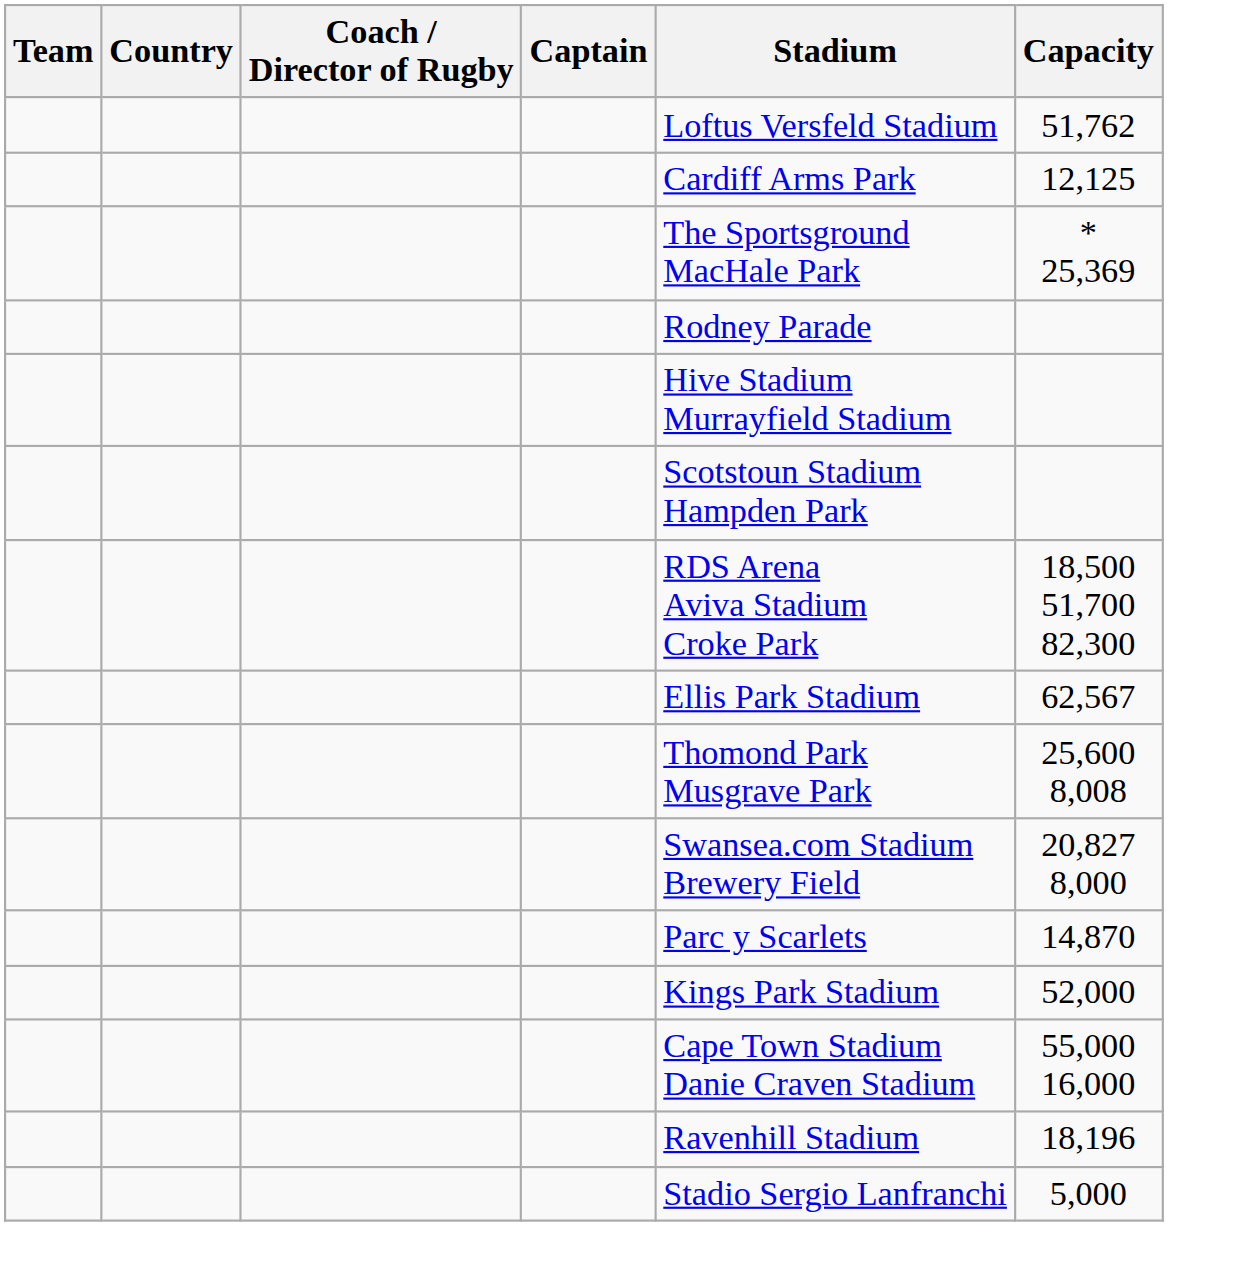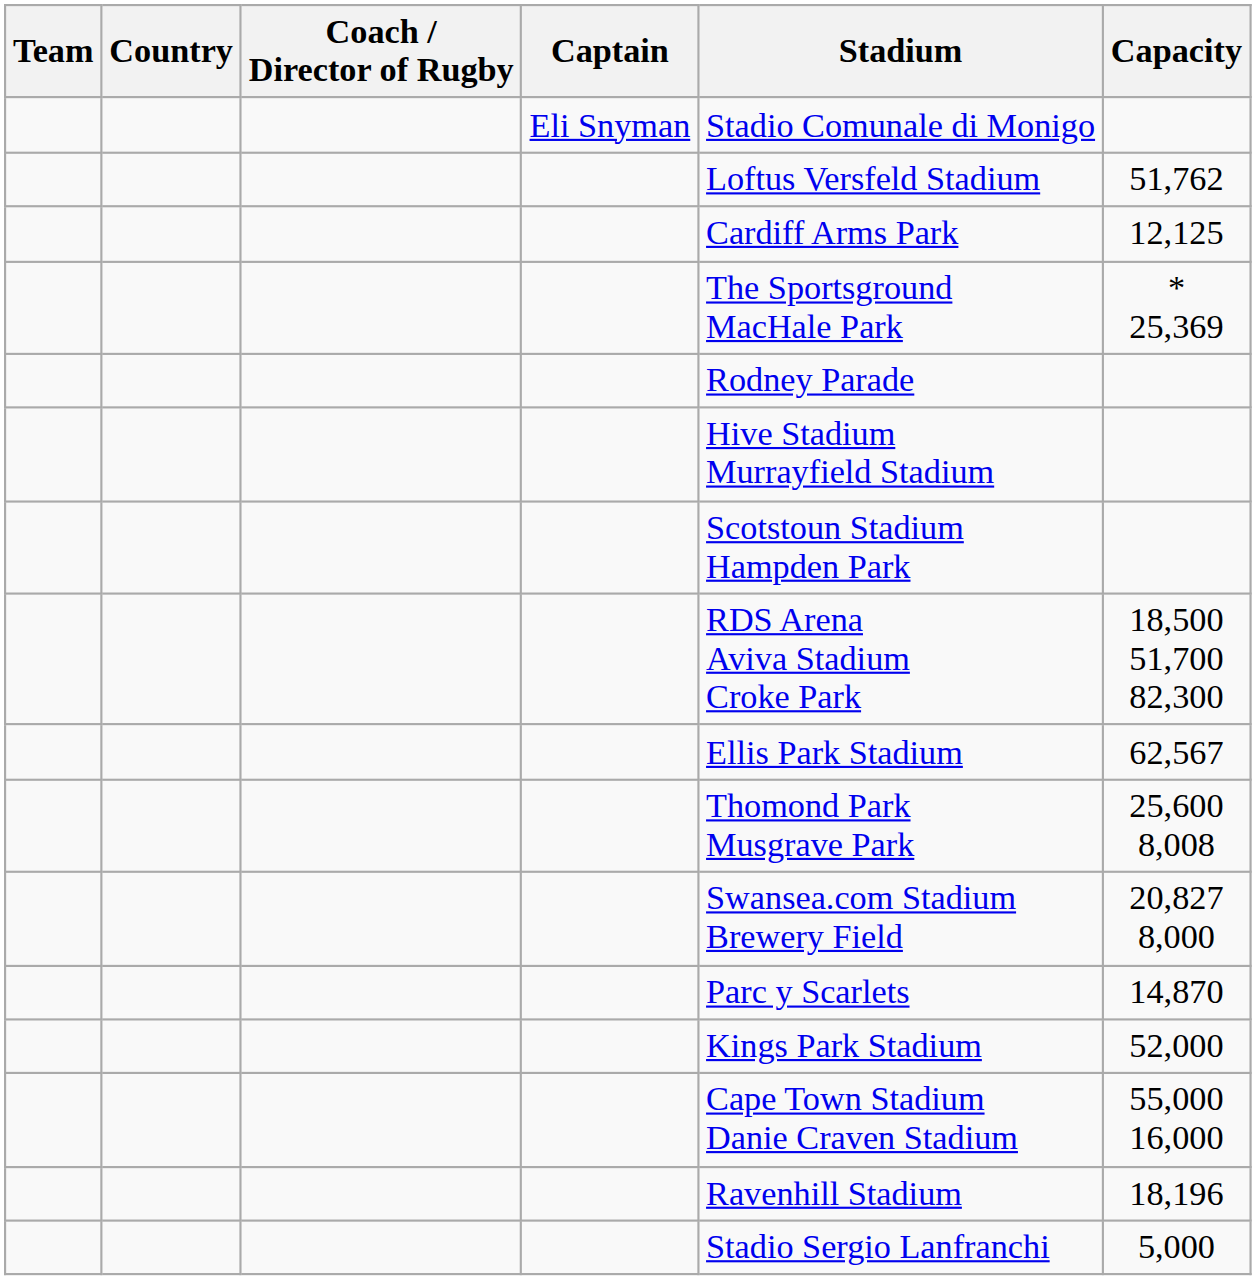+ row: Eli Snyman | Stadio Comunale di Monigo
